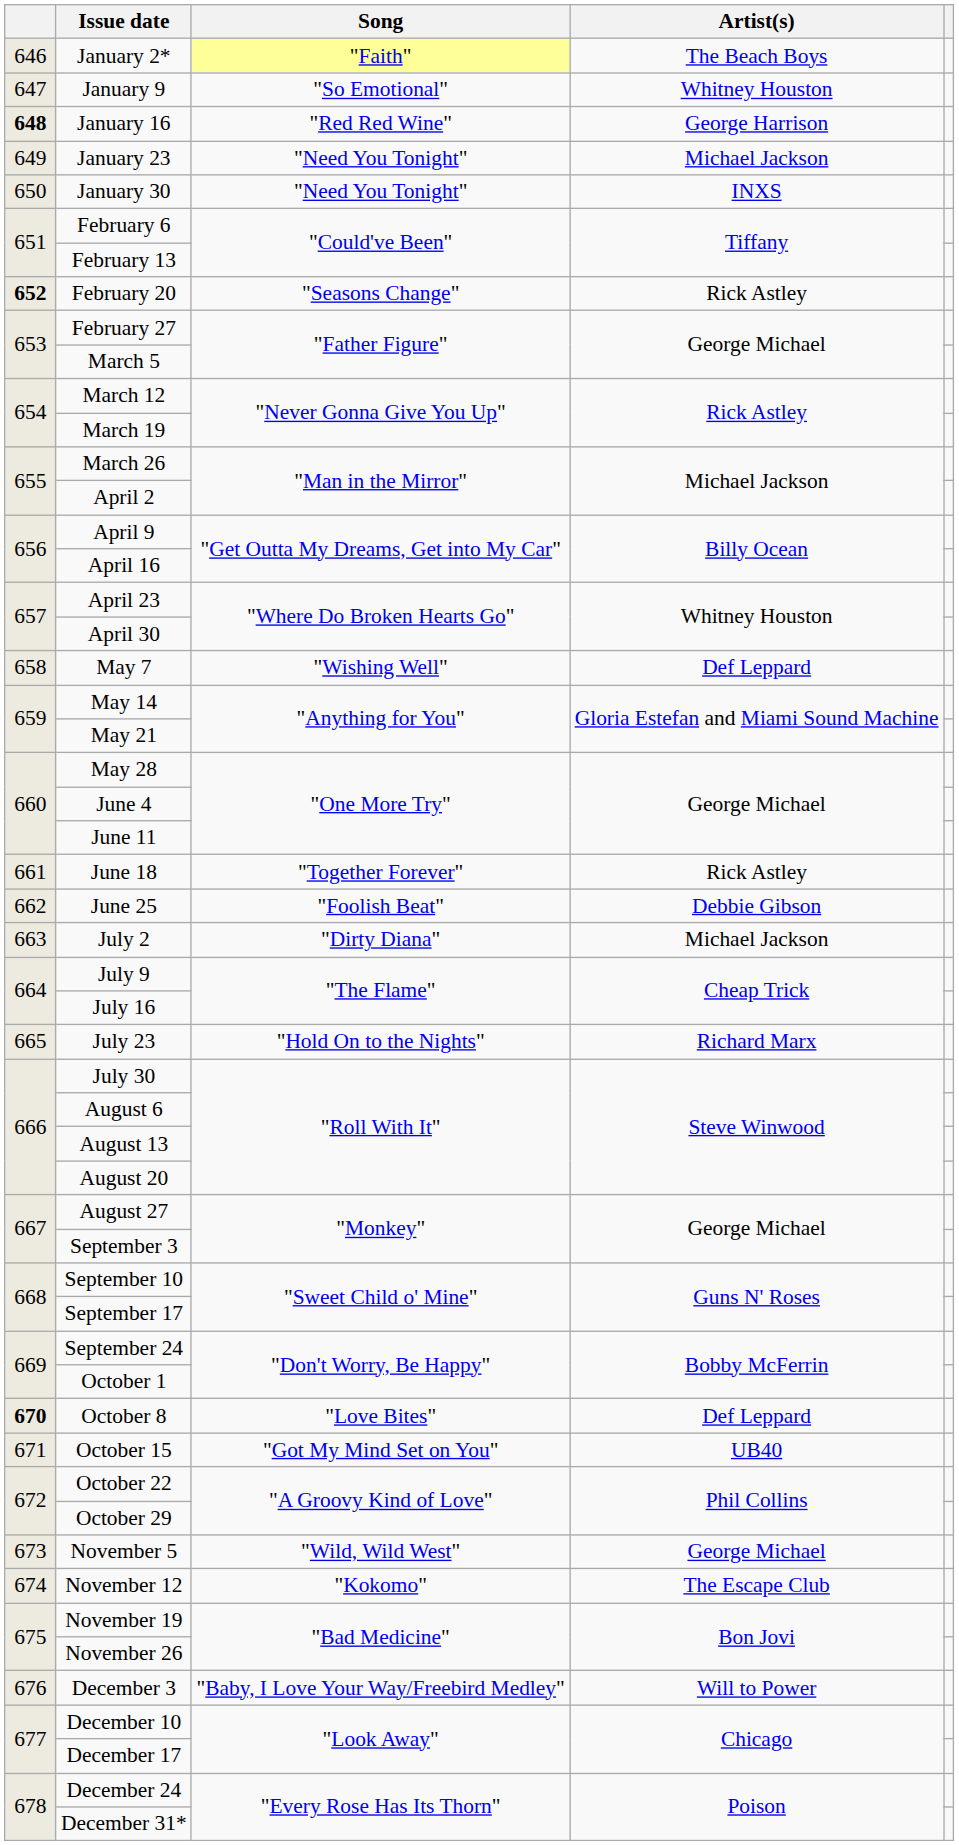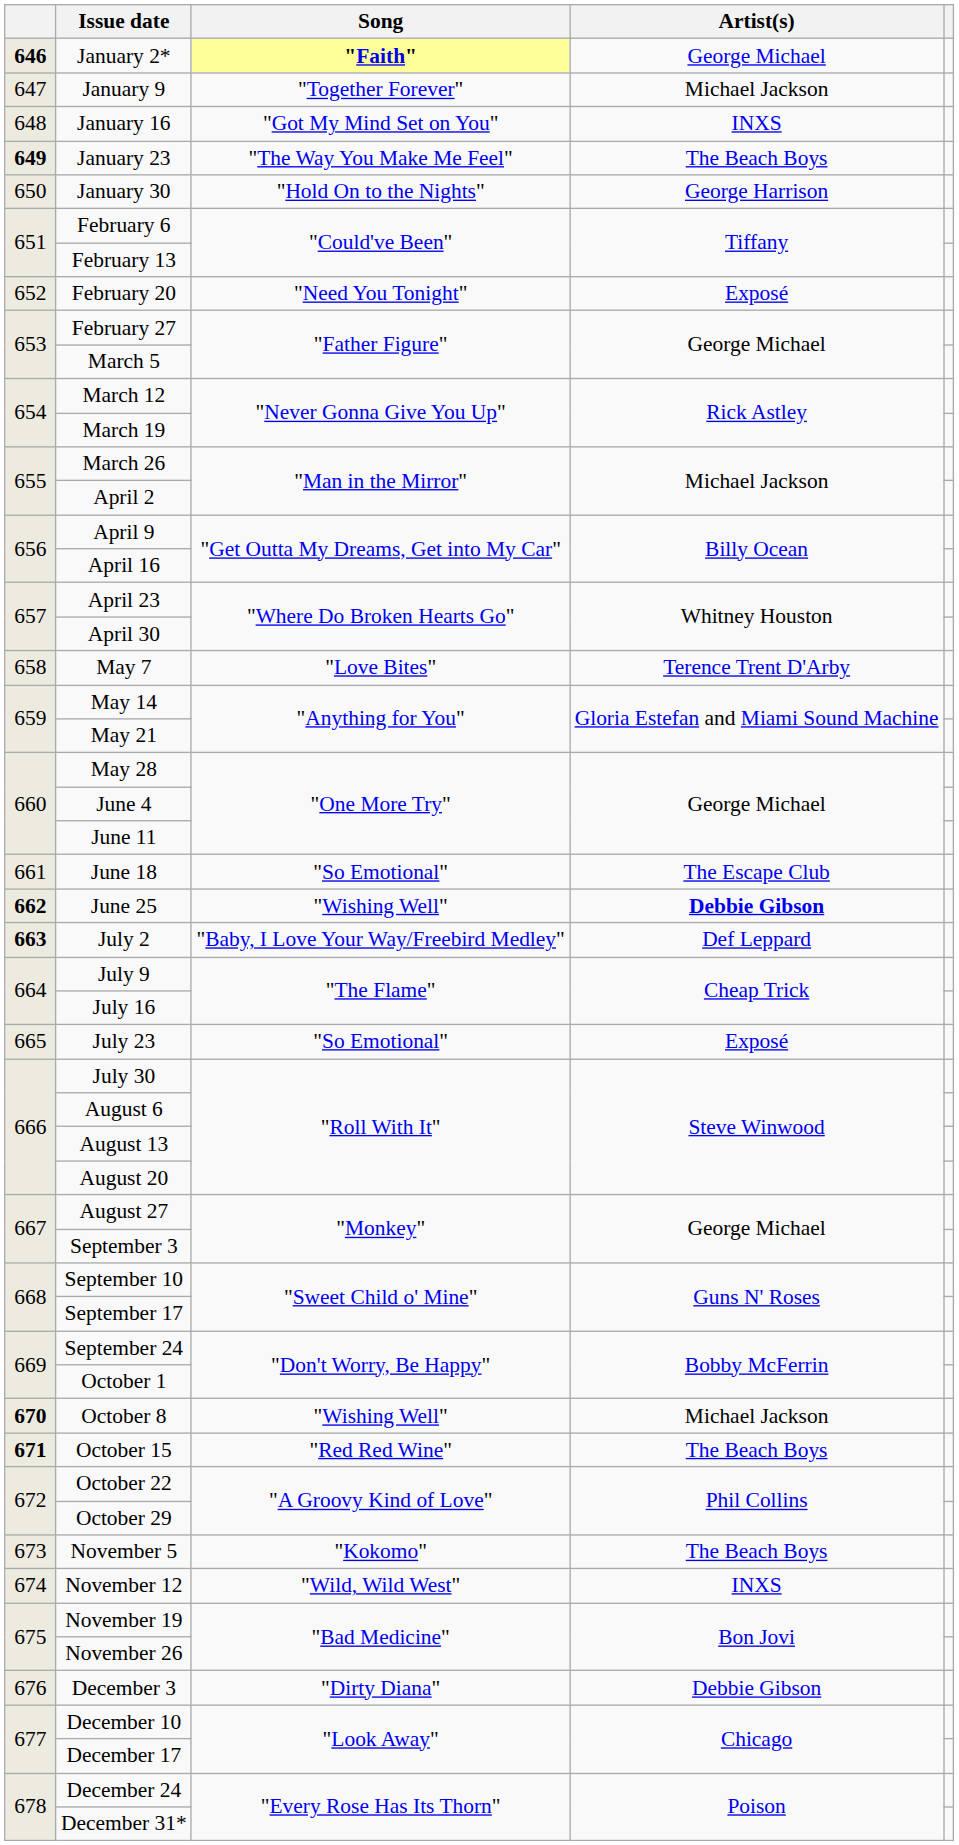January 2* | column 1: normal -> bold
January 2* | Song: normal -> bold
January 2* | Artist(s): The Beach Boys -> George Michael
January 9 | Song: "So Emotional" -> "Together Forever"
January 9 | Artist(s): Whitney Houston -> Michael Jackson
January 16 | column 1: bold -> normal
January 16 | Song: "Red Red Wine" -> "Got My Mind Set on You"
January 16 | Artist(s): George Harrison -> INXS
January 23 | column 1: normal -> bold
January 23 | Song: "Need You Tonight" -> "The Way You Make Me Feel"
January 23 | Artist(s): Michael Jackson -> The Beach Boys
January 30 | Song: "Need You Tonight" -> "Hold On to the Nights"
January 30 | Artist(s): INXS -> George Harrison
February 20 | column 1: bold -> normal
February 20 | Song: "Seasons Change" -> "Need You Tonight"
February 20 | Artist(s): Rick Astley -> Exposé
May 7 | Song: "Wishing Well" -> "Love Bites"
May 7 | Artist(s): Def Leppard -> Terence Trent D'Arby
June 18 | Song: "Together Forever" -> "So Emotional"
June 18 | Artist(s): Rick Astley -> The Escape Club
June 25 | column 1: normal -> bold
June 25 | Song: "Foolish Beat" -> "Wishing Well"
June 25 | Artist(s): normal -> bold
July 2 | column 1: normal -> bold
July 2 | Song: "Dirty Diana" -> "Baby, I Love Your Way/Freebird Medley"
July 2 | Artist(s): Michael Jackson -> Def Leppard
July 23 | Song: "Hold On to the Nights" -> "So Emotional"
July 23 | Artist(s): Richard Marx -> Exposé
October 8 | Song: "Love Bites" -> "Wishing Well"
October 8 | Artist(s): Def Leppard -> Michael Jackson
October 15 | column 1: normal -> bold
October 15 | Song: "Got My Mind Set on You" -> "Red Red Wine"
October 15 | Artist(s): UB40 -> The Beach Boys
November 5 | Song: "Wild, Wild West" -> "Kokomo"
November 5 | Artist(s): George Michael -> The Beach Boys
November 12 | Song: "Kokomo" -> "Wild, Wild West"
November 12 | Artist(s): The Escape Club -> INXS
December 3 | Song: "Baby, I Love Your Way/Freebird Medley" -> "Dirty Diana"
December 3 | Artist(s): Will to Power -> Debbie Gibson
